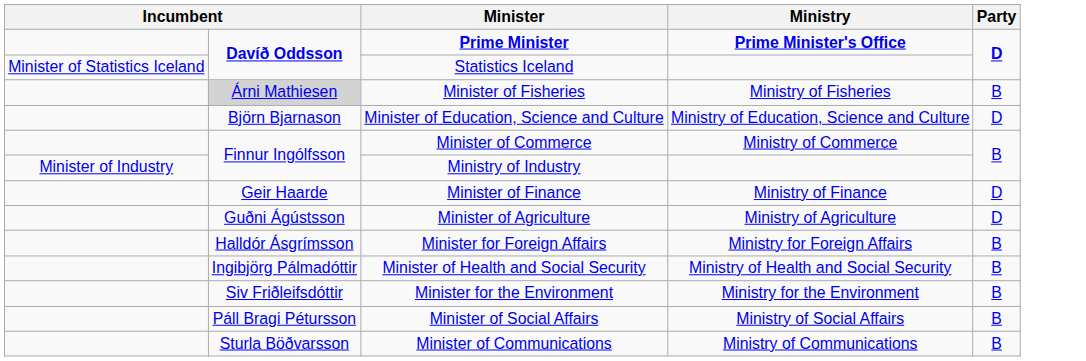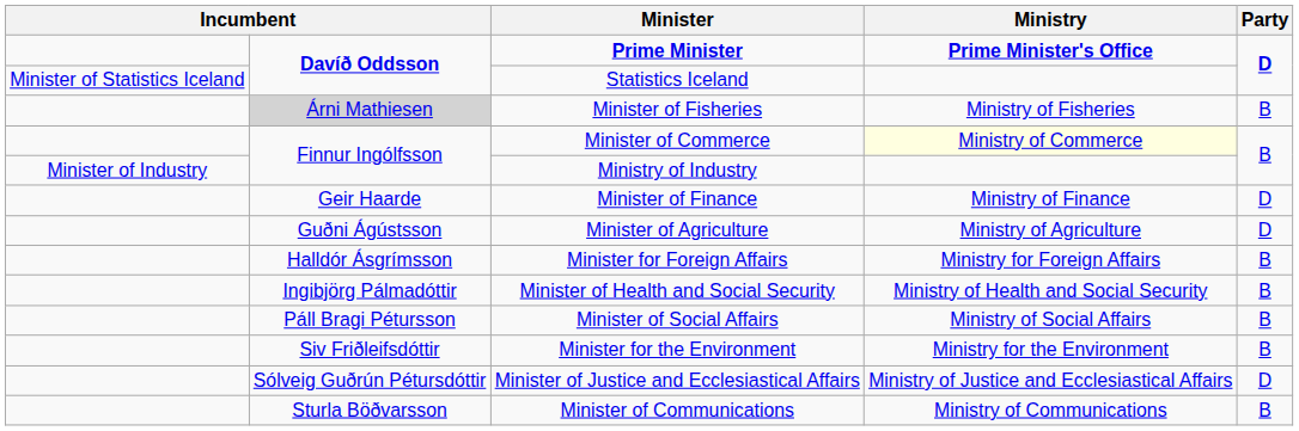- row: Björn Bjarnason | Minister of Education, Science and Culture | Ministry of Education, Science and Culture | D
Minister of Commerce | Ministry: no background -> lightyellow background
rows swapped: Minister of Social Affairs <-> Minister for the Environment
+ row: Sólveig Guðrún Pétursdóttir | Minister of Justice and Ecclesiastical Affairs | Ministry of Justice and Ecclesiastical Affairs | D
